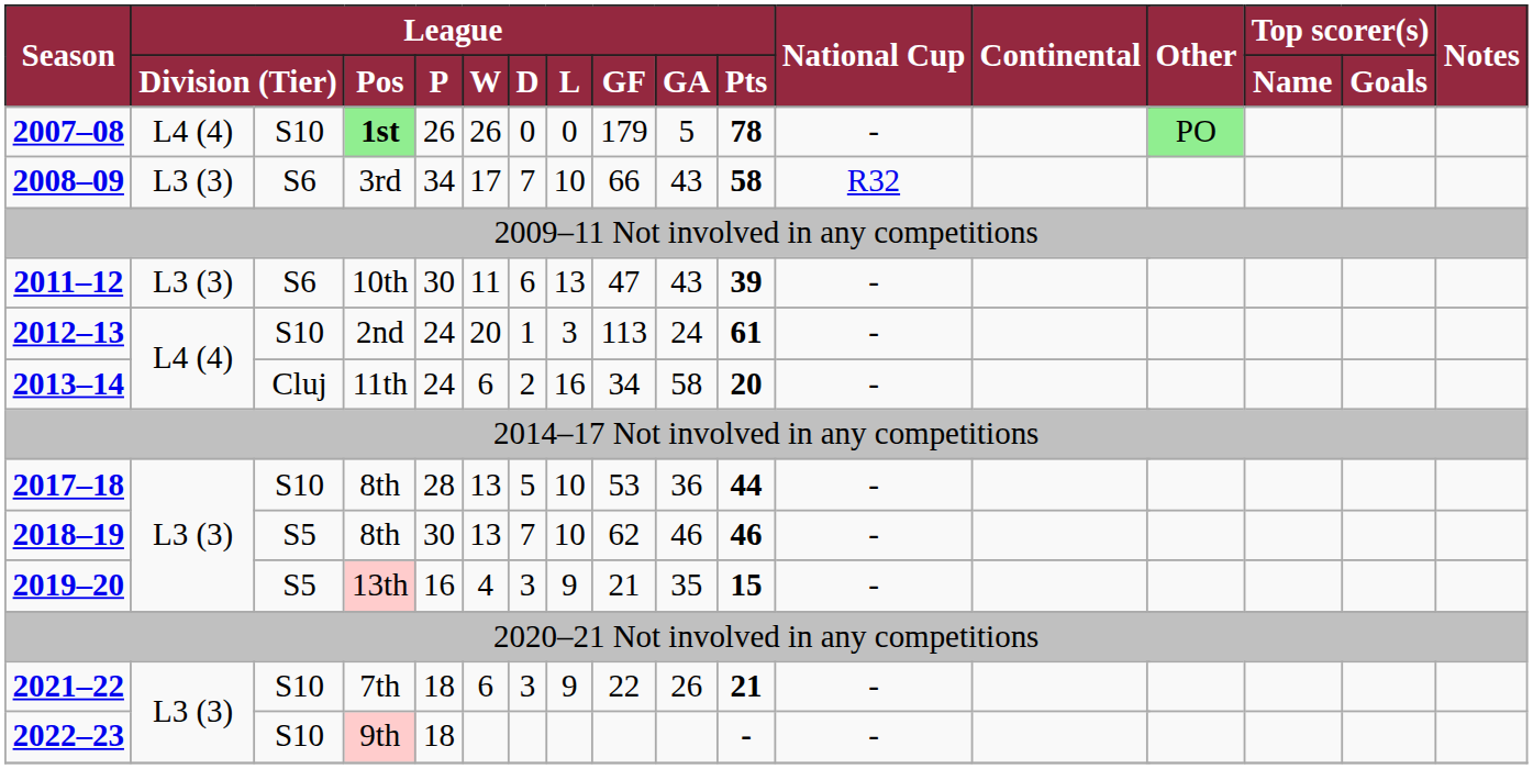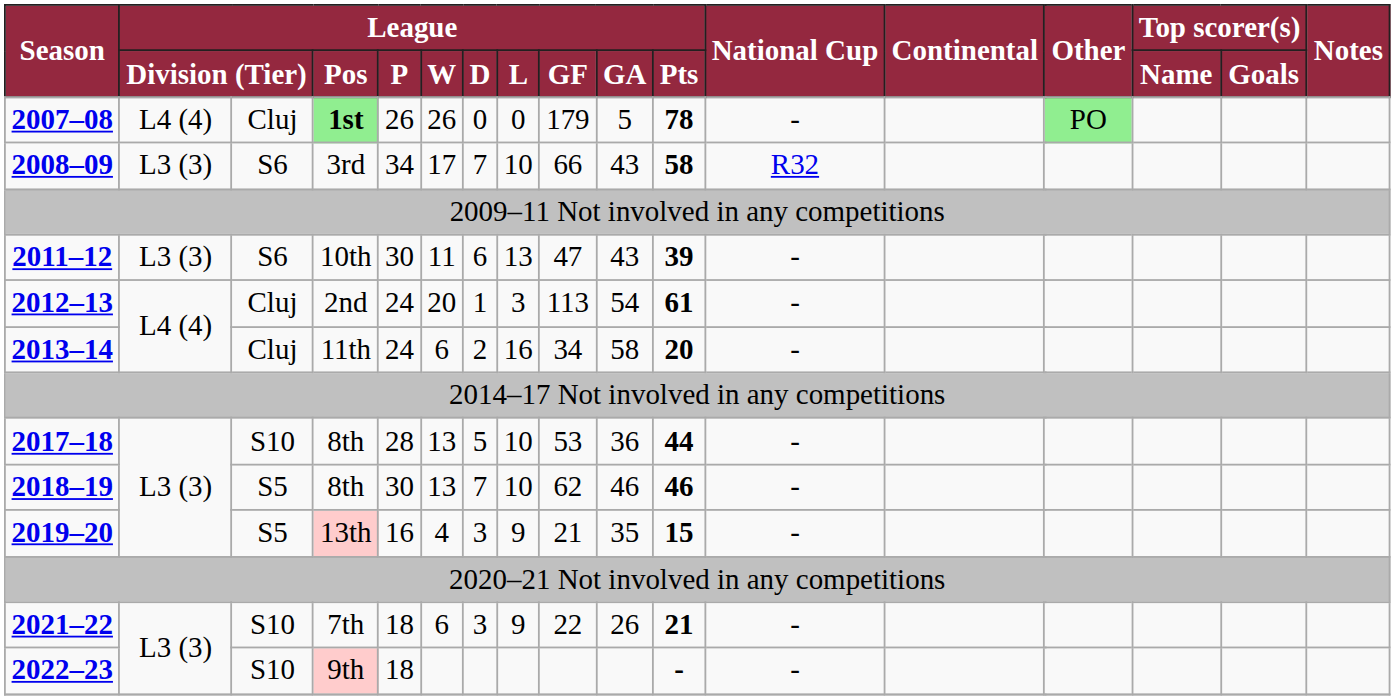1st | column 3: S10 -> Cluj
2nd | column 3: S10 -> Cluj
2nd | column 10: 24 -> 54
